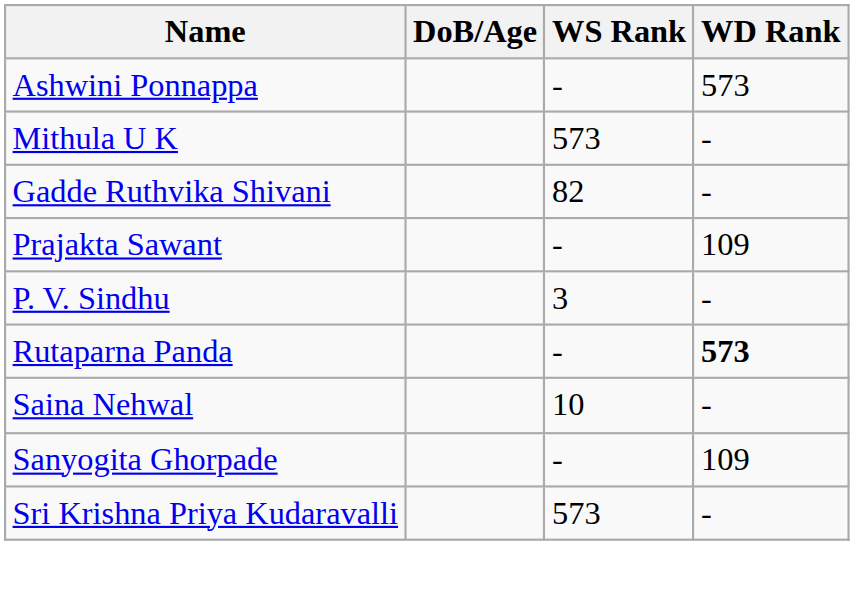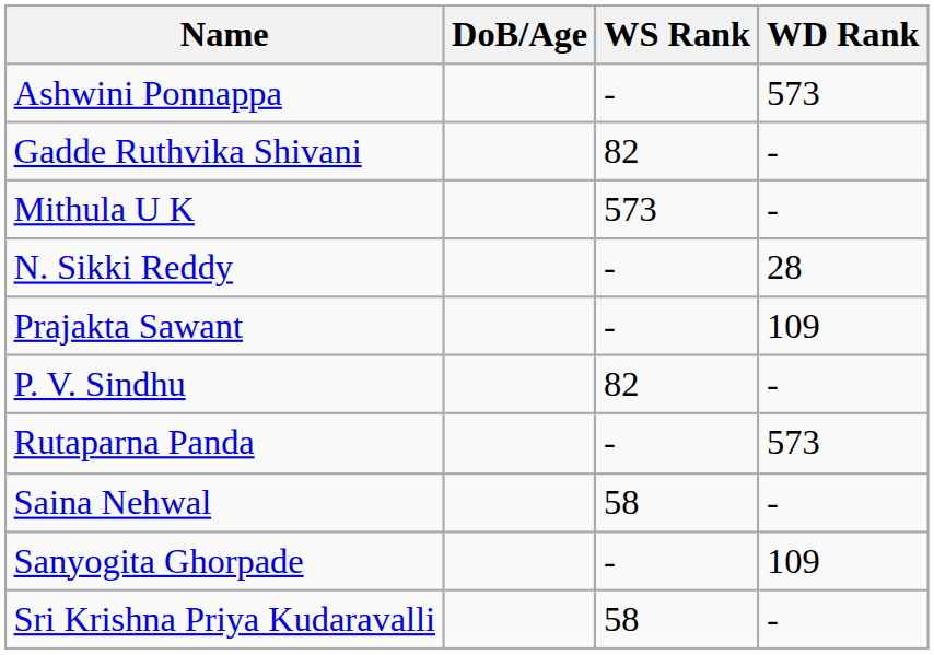rows swapped: Gadde Ruthvika Shivani <-> Mithula U K
+ row: N. Sikki Reddy | - | 28
P. V. Sindhu | WS Rank: 3 -> 82
Rutaparna Panda | WD Rank: bold -> normal
Saina Nehwal | WS Rank: 10 -> 58
Sri Krishna Priya Kudaravalli | WS Rank: 573 -> 58
